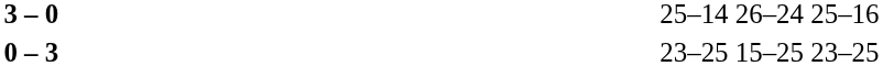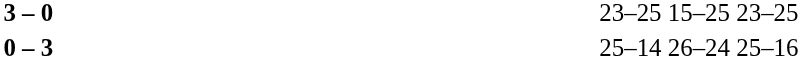3 – 0 | column 4: 25–14 26–24 25–16 -> 23–25 15–25 23–25
0 – 3 | column 4: 23–25 15–25 23–25 -> 25–14 26–24 25–16
